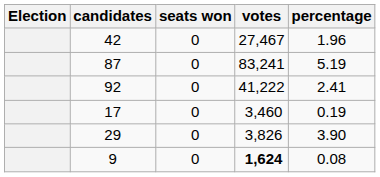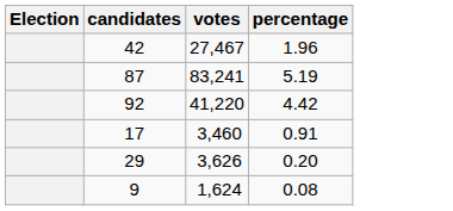- column: seats won | 0 | 0 | 0 | 0 | 0 | 0
92 | votes: 41,222 -> 41,220
92 | percentage: 2.41 -> 4.42
17 | percentage: 0.19 -> 0.91
29 | votes: 3,826 -> 3,626
29 | percentage: 3.90 -> 0.20
9 | votes: bold -> normal
